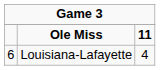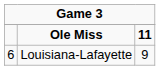Louisiana-Lafayette | column 3: 4 -> 9
